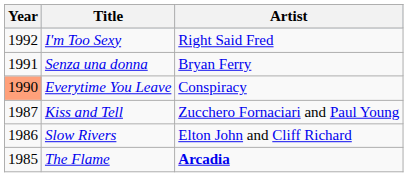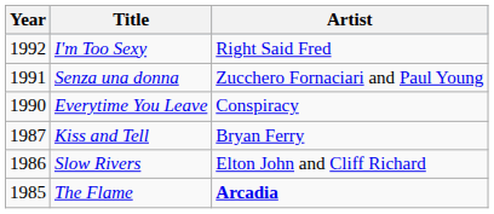Senza una donna | Artist: Bryan Ferry -> Zucchero Fornaciari and Paul Young
Everytime You Leave | Year: lightsalmon background -> no background
Kiss and Tell | Artist: Zucchero Fornaciari and Paul Young -> Bryan Ferry
